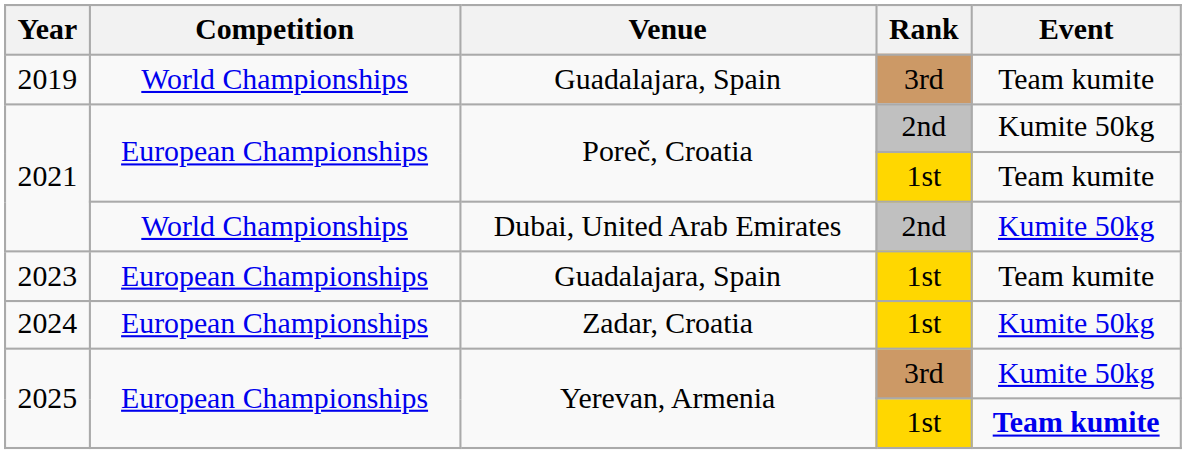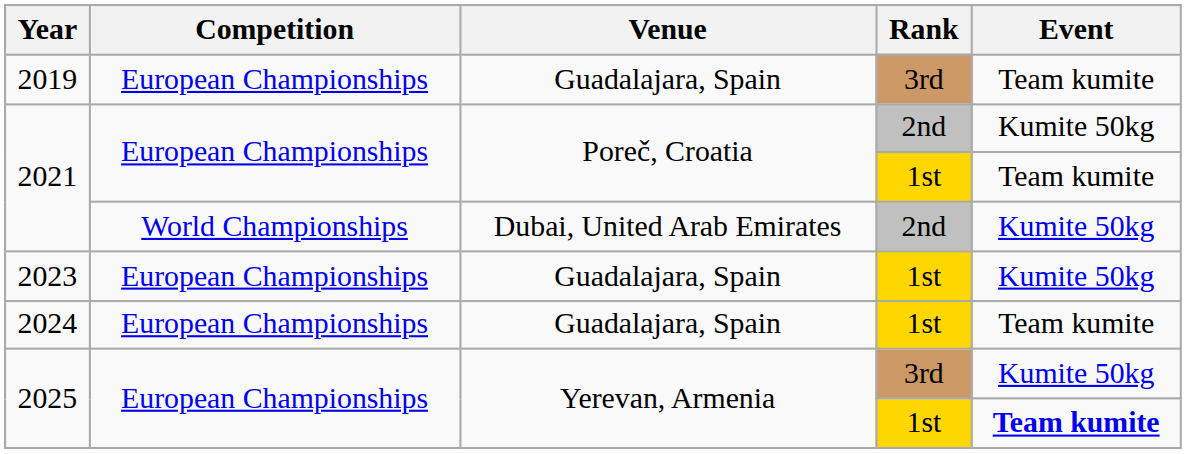2019 | Competition: World Championships -> European Championships
2023 | Event: Team kumite -> Kumite 50kg
2024 | Venue: Zadar, Croatia -> Guadalajara, Spain
2024 | Event: Kumite 50kg -> Team kumite
